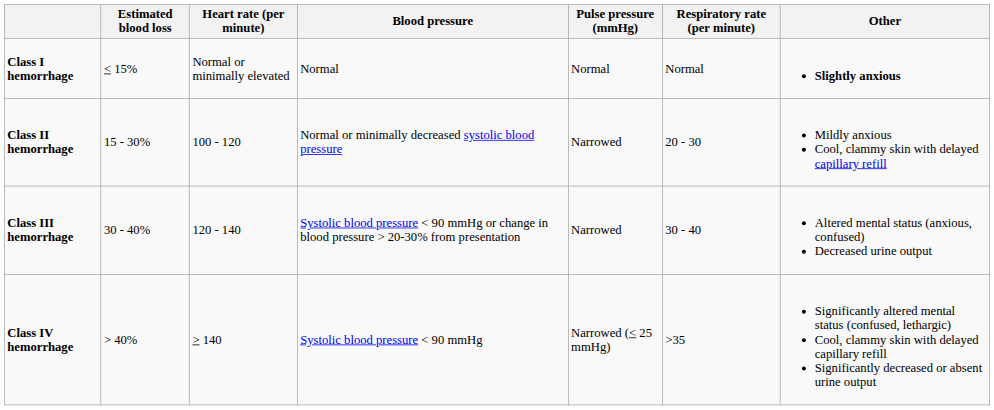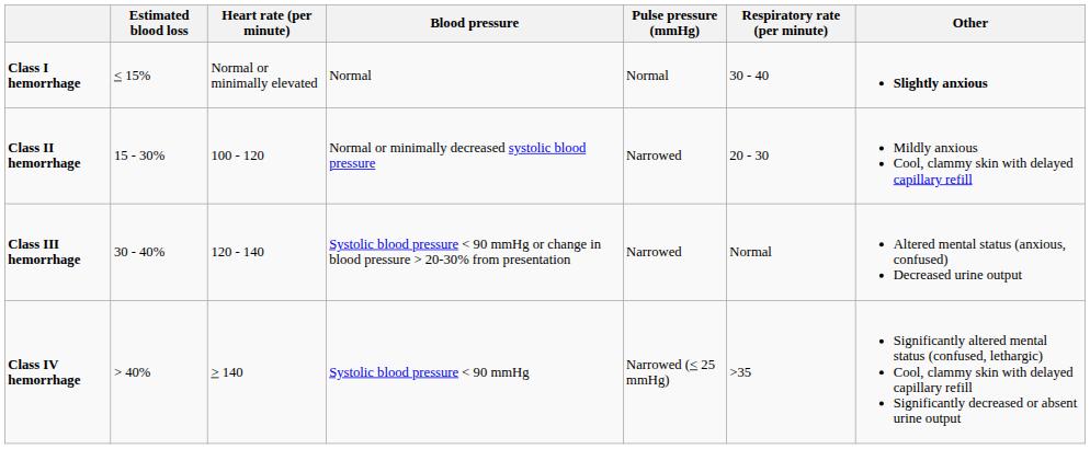Class I hemorrhage | Respiratory rate (per minute): Normal -> 30 - 40
Class III hemorrhage | Respiratory rate (per minute): 30 - 40 -> Normal
